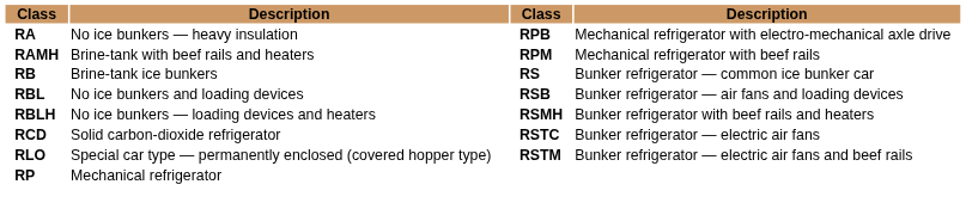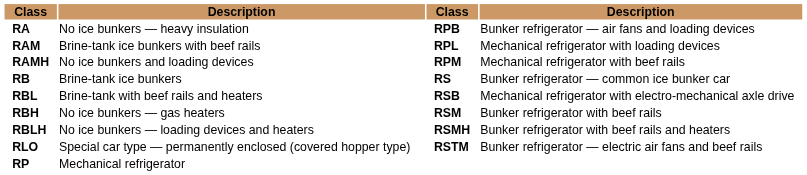RA | column 4: Mechanical refrigerator with electro-mechanical axle drive -> Bunker refrigerator — air fans and loading devices
+ row: RAM | Brine-tank ice bunkers with beef rails | RPL | Mechanical refrigerator with loading devices
RAMH | column 2: Brine-tank with beef rails and heaters -> No ice bunkers and loading devices
RBL | column 2: No ice bunkers and loading devices -> Brine-tank with beef rails and heaters
RBL | column 4: Bunker refrigerator — air fans and loading devices -> Mechanical refrigerator with electro-mechanical axle drive
+ row: RBH | No ice bunkers — gas heaters | RSM | Bunker refrigerator with beef rails
- row: RCD | Solid carbon-dioxide refrigerator | RSTC | Bunker refrigerator — electric air fans
